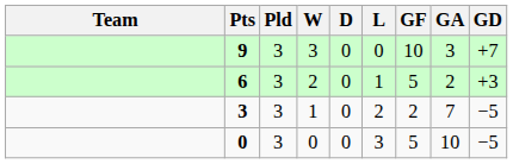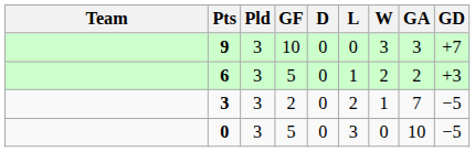columns swapped: W <-> GF
